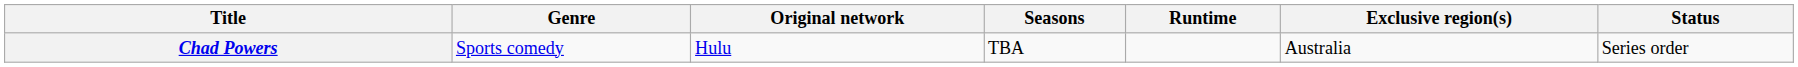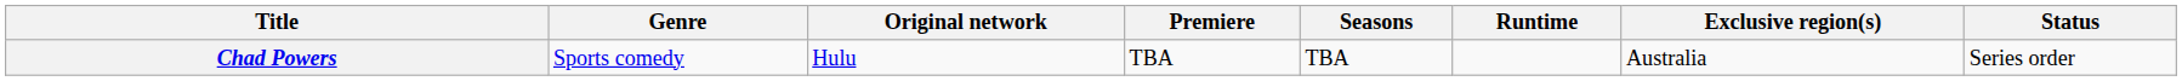+ column: Premiere | TBA
